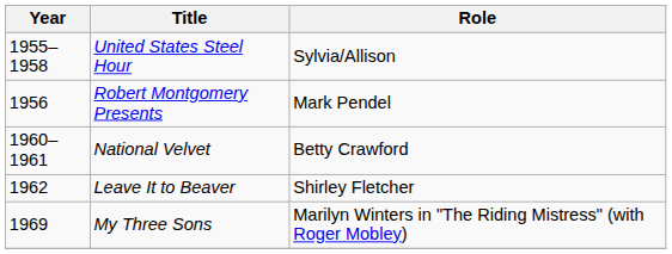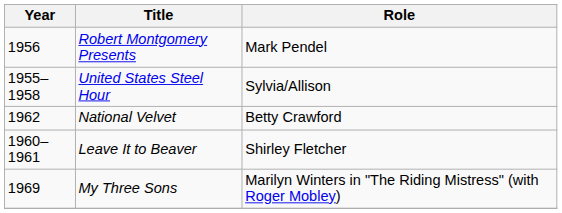rows swapped: Robert Montgomery Presents <-> United States Steel Hour
National Velvet | Year: 1960–1961 -> 1962
Leave It to Beaver | Year: 1962 -> 1960–1961
